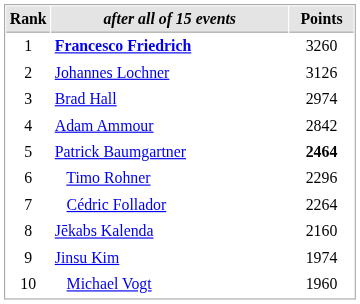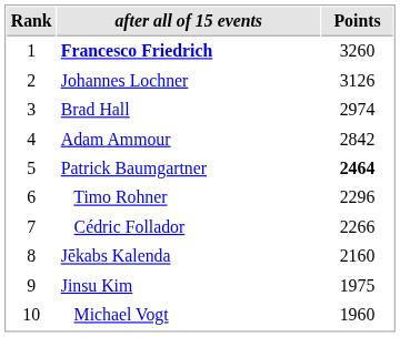Cédric Follador | Points: 2264 -> 2266
Jinsu Kim | Points: 1974 -> 1975
